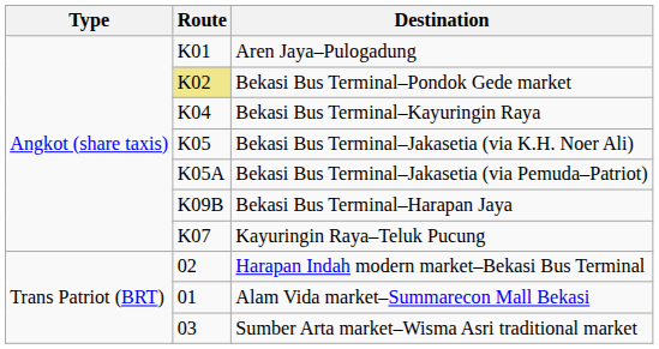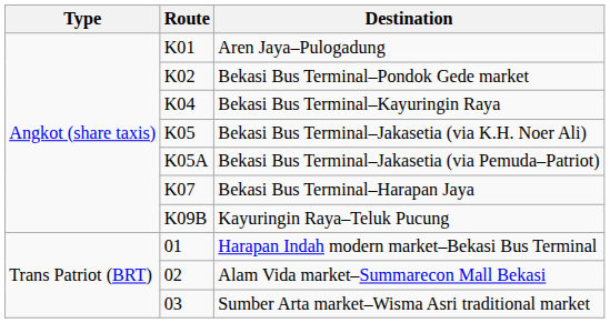Bekasi Bus Terminal–Pondok Gede market | Route: khaki background -> no background
Bekasi Bus Terminal–Harapan Jaya | Route: K09B -> K07
Kayuringin Raya–Teluk Pucung | Route: K07 -> K09B
Harapan Indah modern market–Bekasi Bus Terminal | Route: 02 -> 01
Alam Vida market–Summarecon Mall Bekasi | Route: 01 -> 02
